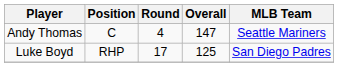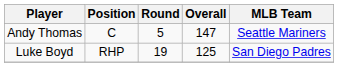Andy Thomas | Round: 4 -> 5
Luke Boyd | Round: 17 -> 19
